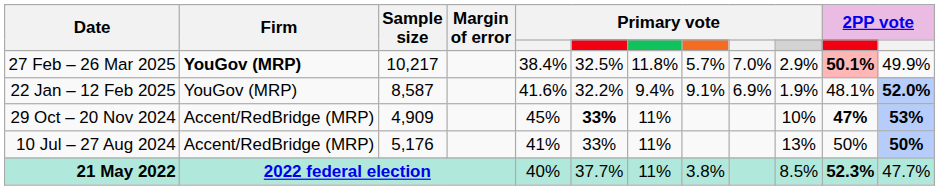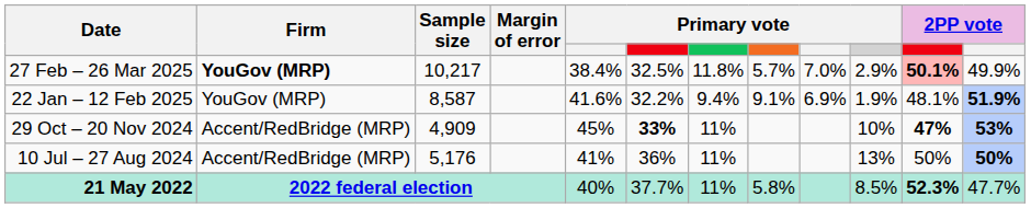22 Jan – 12 Feb 2025 | column 12: 52.0% -> 51.9%
10 Jul – 27 Aug 2024 | column 6: 33% -> 36%
21 May 2022 | column 8: 3.8% -> 5.8%
